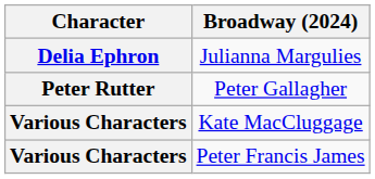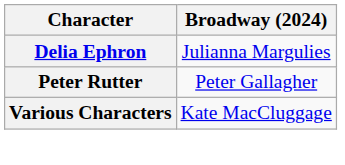- row: Various Characters | Peter Francis James
